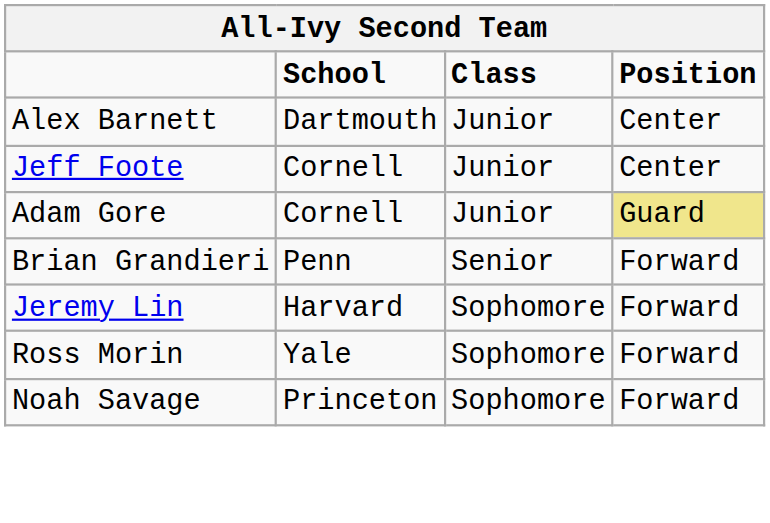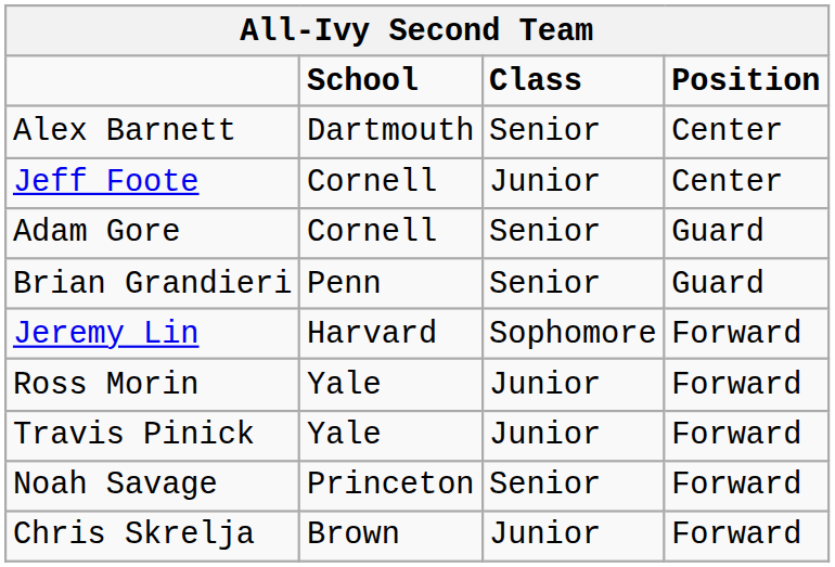Alex Barnett | Class: Junior -> Senior
Adam Gore | Class: Junior -> Senior
Adam Gore | Position: khaki background -> no background
Brian Grandieri | Position: Forward -> Guard
Ross Morin | Class: Sophomore -> Junior
+ row: Travis Pinick | Yale | Junior | Forward
Noah Savage | Class: Sophomore -> Senior
+ row: Chris Skrelja | Brown | Junior | Forward
